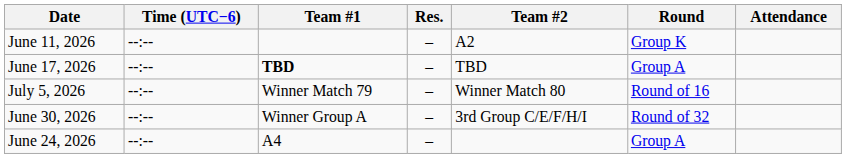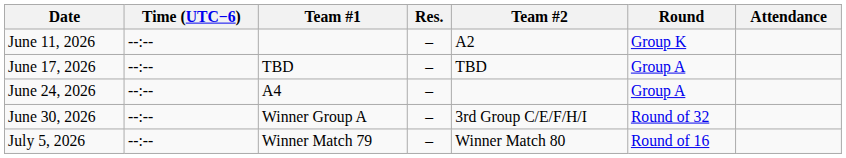June 17, 2026 | Team #1: bold -> normal
rows swapped: June 24, 2026 <-> July 5, 2026
